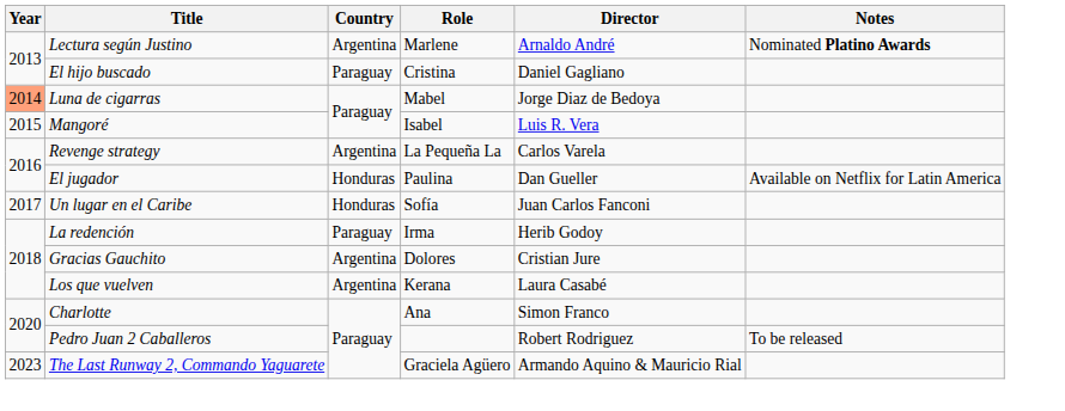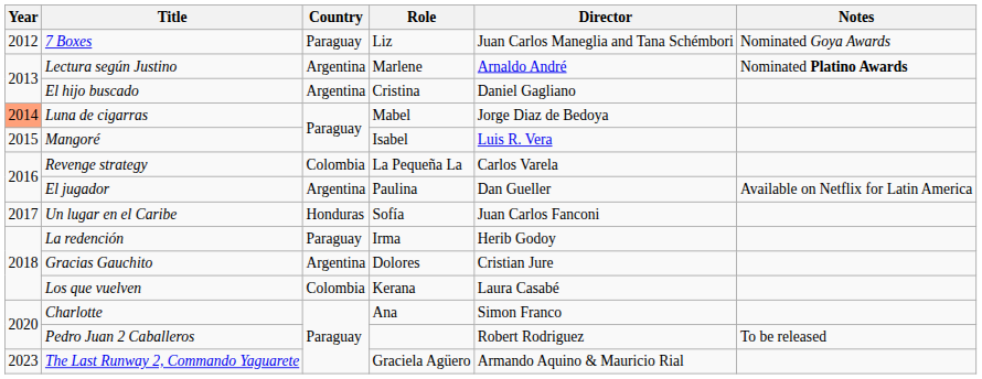+ row: 2012 | 7 Boxes | Paraguay | Liz | Juan Carlos Maneglia and Tana Schémbori | Nominated Goya Awards
El hijo buscado | Country: Paraguay -> Argentina
Revenge strategy | Country: Argentina -> Colombia
El jugador | Country: Honduras -> Argentina
Los que vuelven | Country: Argentina -> Colombia
